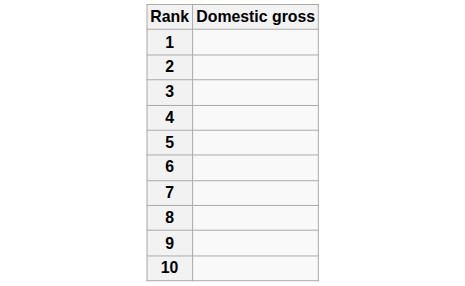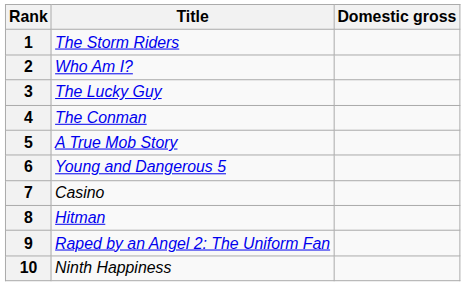+ column: Title | The Storm Riders | Who Am I? | The Lucky Guy | The Conman | A True Mob Story | Young and Dangerous 5 | Casino | Hitman | Raped by an Angel 2: The Uniform Fan | Ninth Happiness
